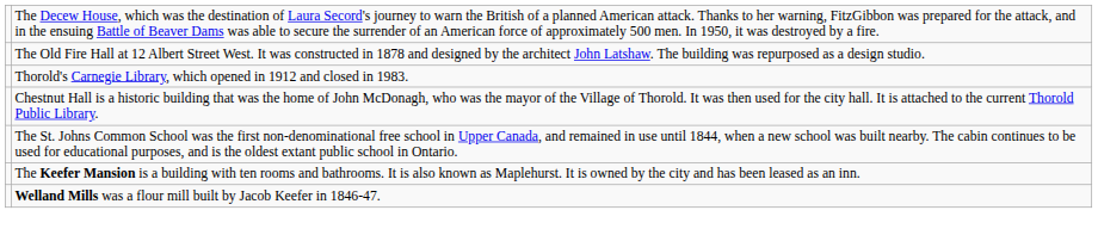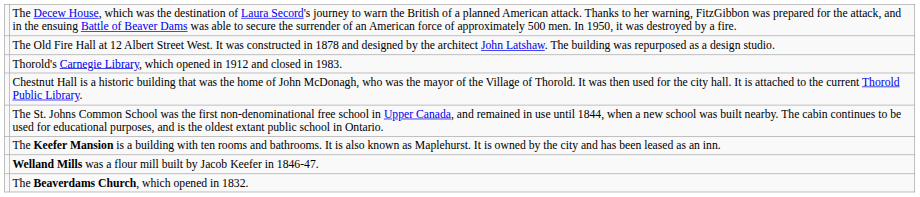+ row: The Beaverdams Church, which opened in 1832.
